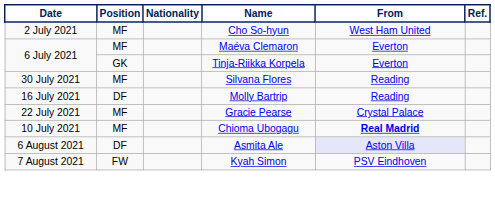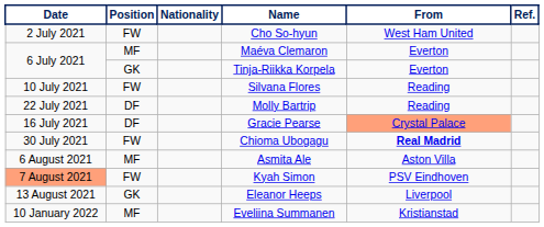Cho So-hyun | Position: MF -> FW
Silvana Flores | Date: 30 July 2021 -> 10 July 2021
Silvana Flores | Position: MF -> FW
Molly Bartrip | Date: 16 July 2021 -> 22 July 2021
Gracie Pearse | Date: 22 July 2021 -> 16 July 2021
Gracie Pearse | Position: MF -> DF
Gracie Pearse | From: no background -> lightsalmon background
Chioma Ubogagu | Date: 10 July 2021 -> 30 July 2021
Chioma Ubogagu | Position: MF -> FW
Asmita Ale | Position: DF -> MF
Asmita Ale | From: lavender background -> no background
Kyah Simon | Date: no background -> lightsalmon background
+ row: 13 August 2021 | GK | Eleanor Heeps | Liverpool
+ row: 10 January 2022 | MF | Eveliina Summanen | Kristianstad
